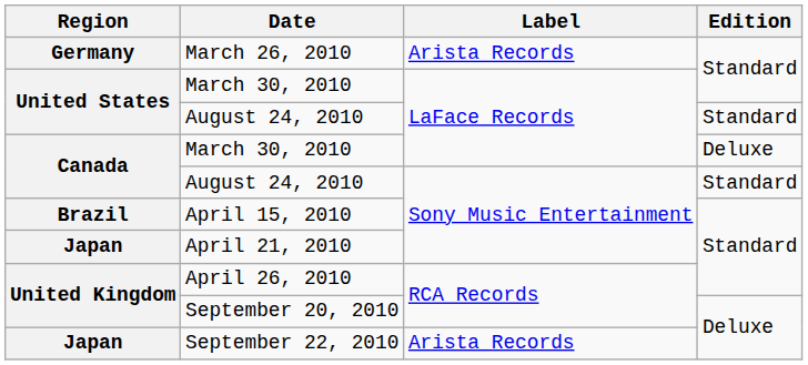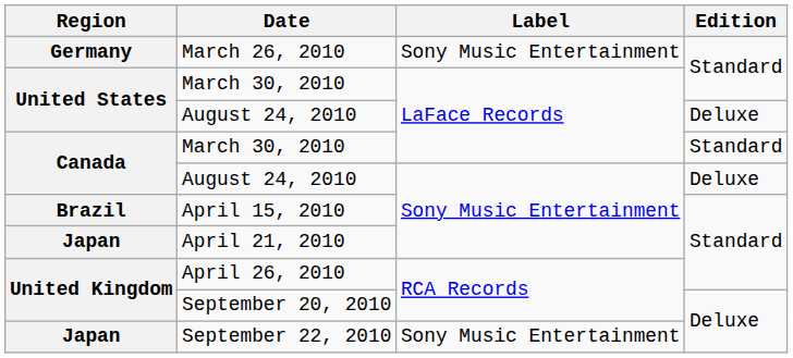March 26, 2010 | Label: Arista Records -> Sony Music Entertainment
United States / August 24, 2010 | Edition: Standard -> Deluxe
Canada / March 30, 2010 | Edition: Deluxe -> Standard
Canada / August 24, 2010 | Edition: Standard -> Deluxe
September 22, 2010 | Label: Arista Records -> Sony Music Entertainment
